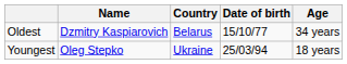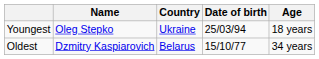rows swapped: Youngest <-> Oldest
